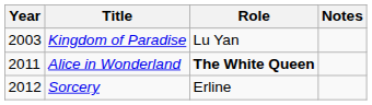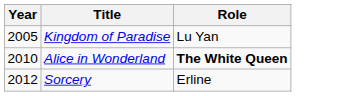- column: Notes
Kingdom of Paradise | Year: 2003 -> 2005
Alice in Wonderland | Year: 2011 -> 2010
